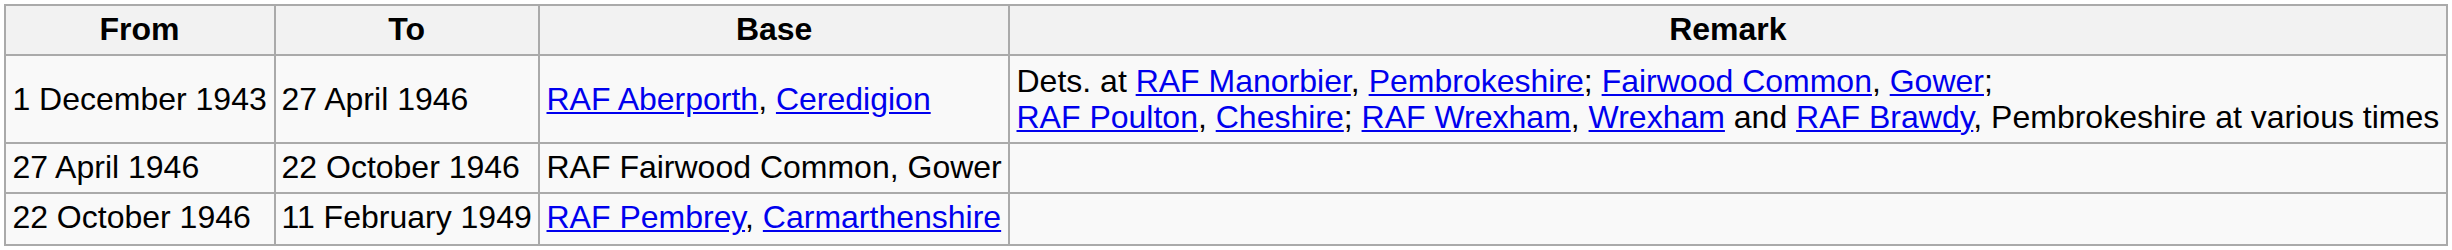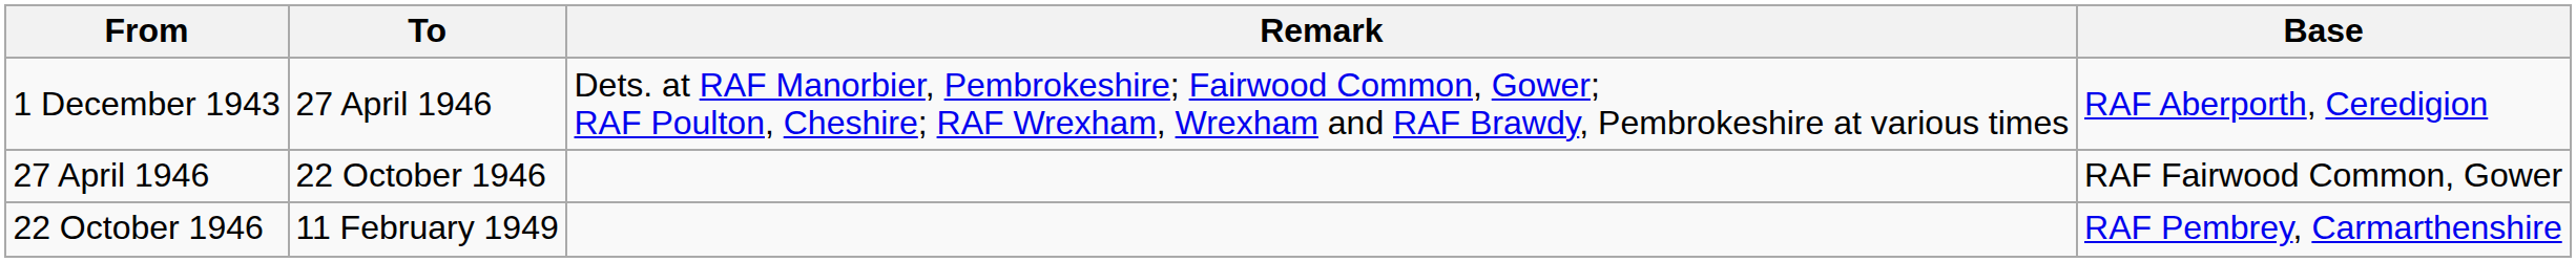columns swapped: Base <-> Remark
